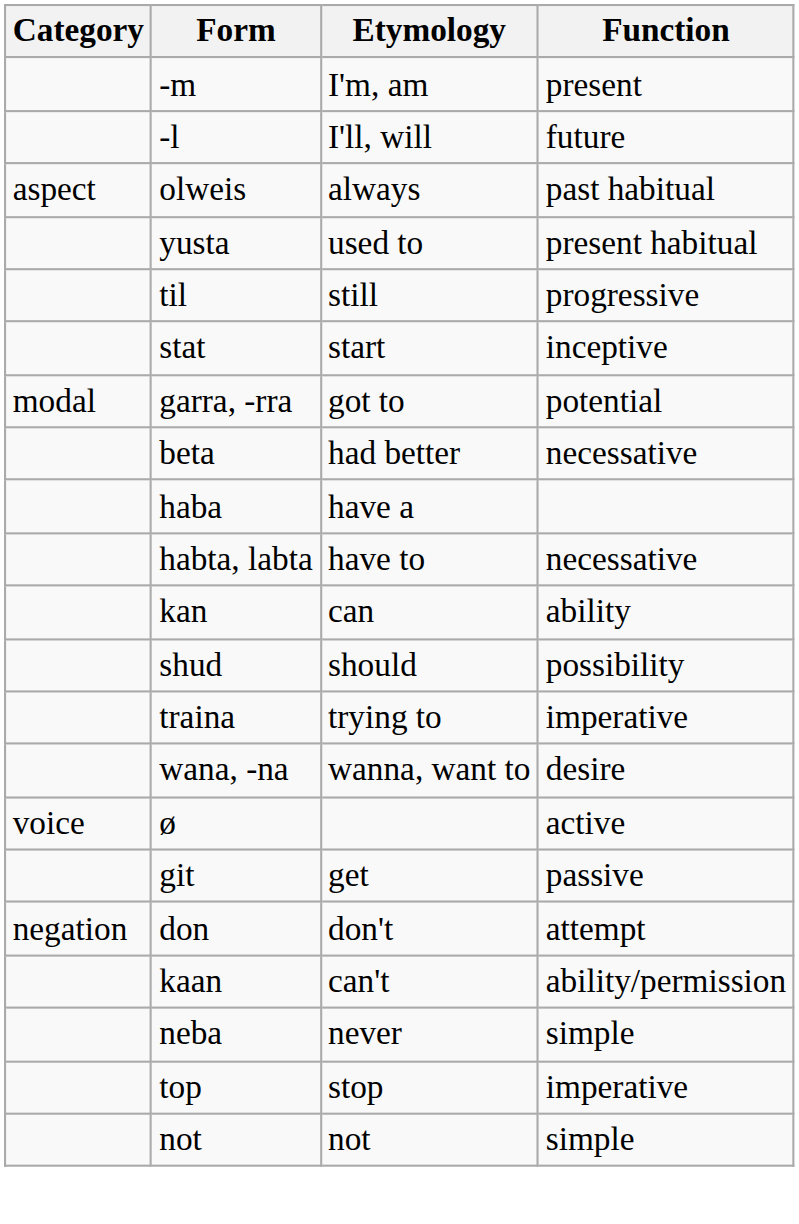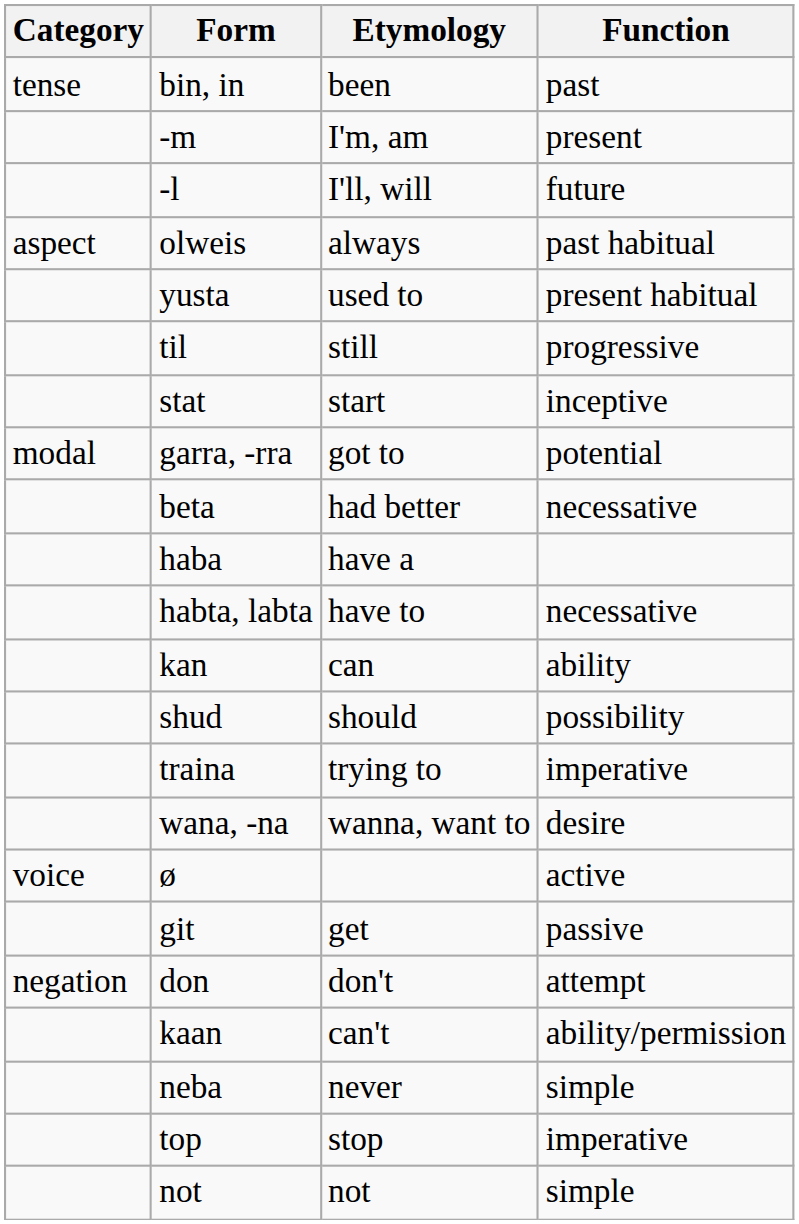+ row: tense | bin, in | been | past
